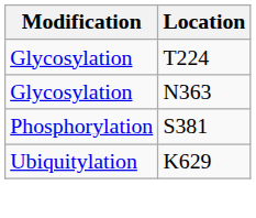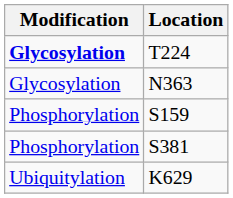T224 | Modification: normal -> bold
+ row: Phosphorylation | S159
